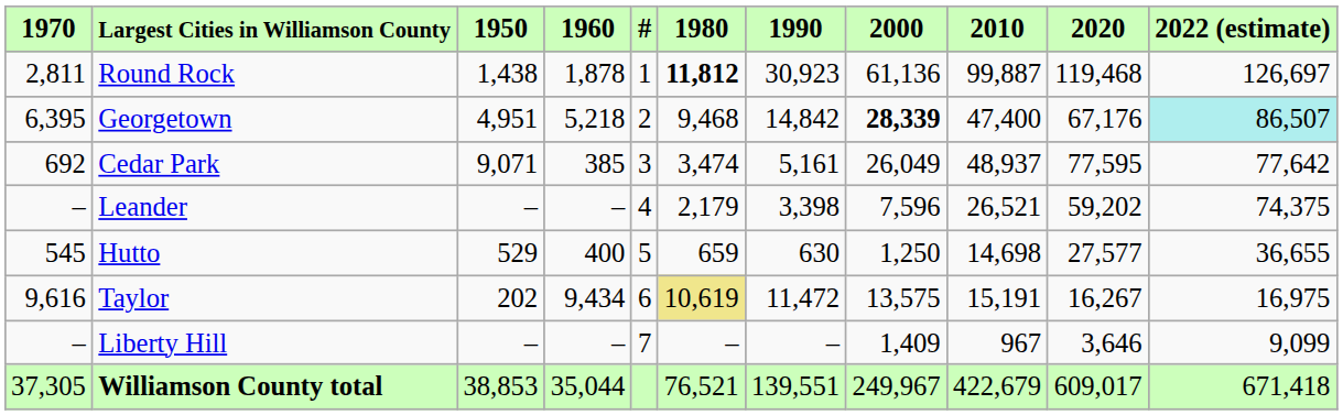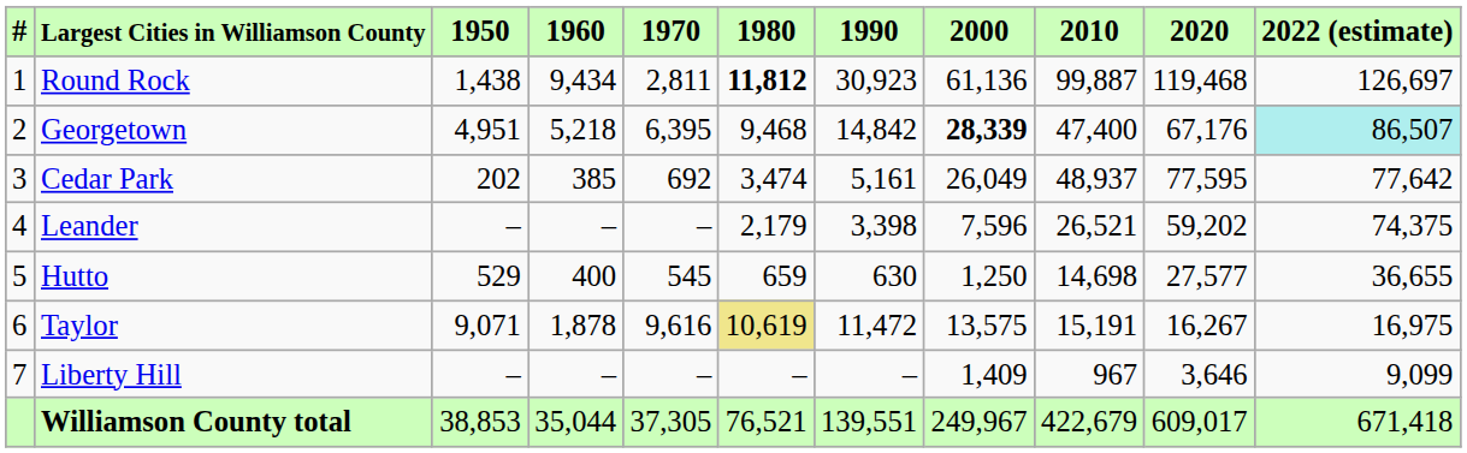columns swapped: # <-> 1970
Round Rock | 1960: 1,878 -> 9,434
Cedar Park | 1950: 9,071 -> 202
Taylor | 1950: 202 -> 9,071
Taylor | 1960: 9,434 -> 1,878
